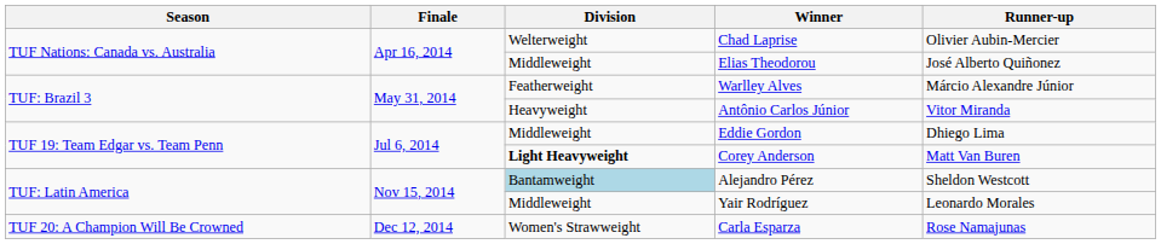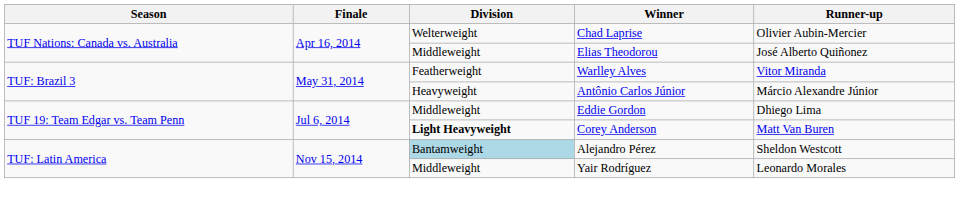Warlley Alves | Runner-up: Márcio Alexandre Júnior -> Vitor Miranda
Antônio Carlos Júnior | Runner-up: Vitor Miranda -> Márcio Alexandre Júnior
- row: TUF 20: A Champion Will Be Crowned | Dec 12, 2014 | Women's Strawweight | Carla Esparza | Rose Namajunas
